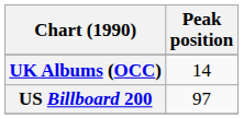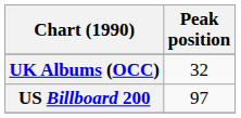UK Albums (OCC) | Peak position: 14 -> 32
